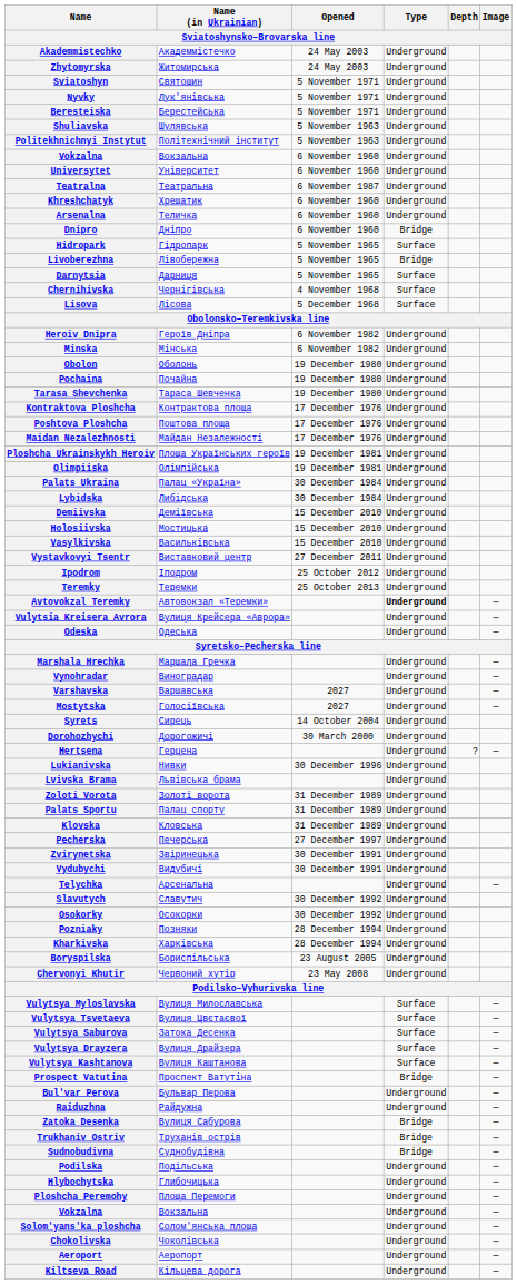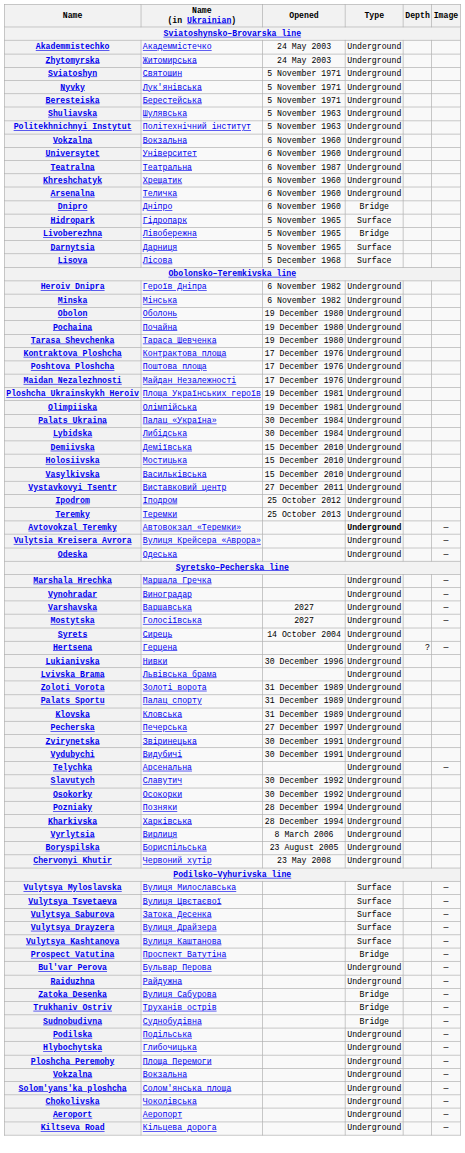- row: Chernihivska | Чернігівська | 4 November 1968 | Surface
- row: Dorohozhychi | Дорогожичі | 30 March 2000 | Underground
+ row: Vyrlytsia | Вирлиця | 8 March 2006 | Underground
